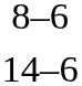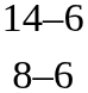rows swapped: 14–6 <-> 8–6
